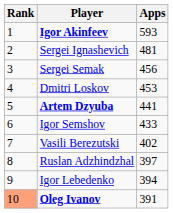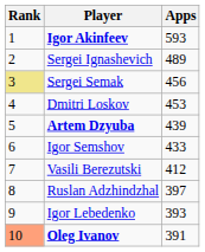Sergei Ignashevich | Apps: 481 -> 489
Sergei Semak | Rank: no background -> khaki background
Artem Dzyuba | Apps: 441 -> 439
Vasili Berezutski | Apps: 402 -> 412
Igor Lebedenko | Apps: 394 -> 393
